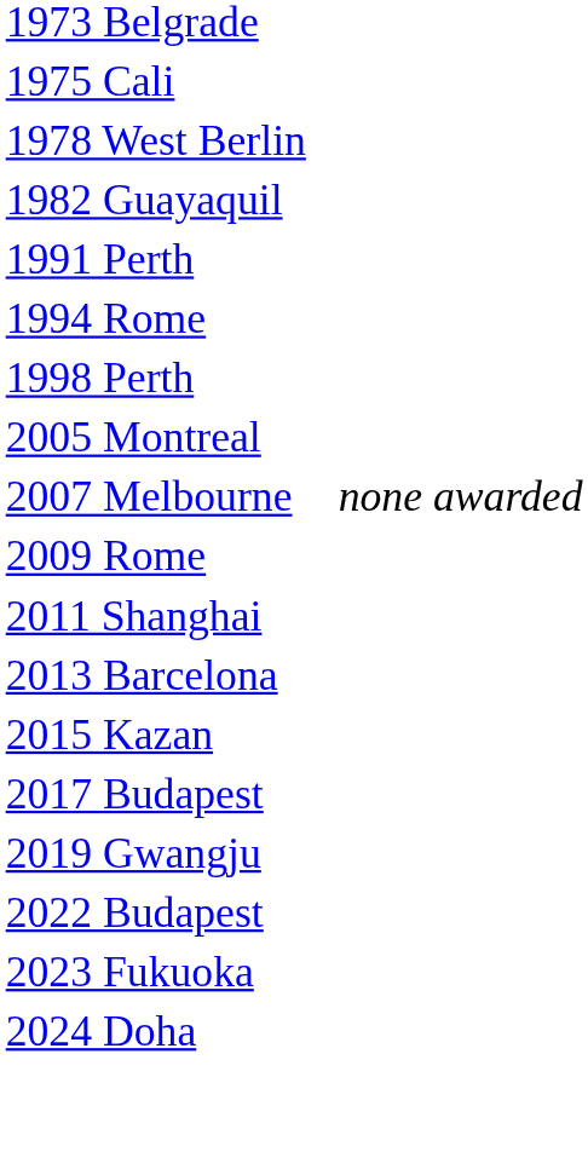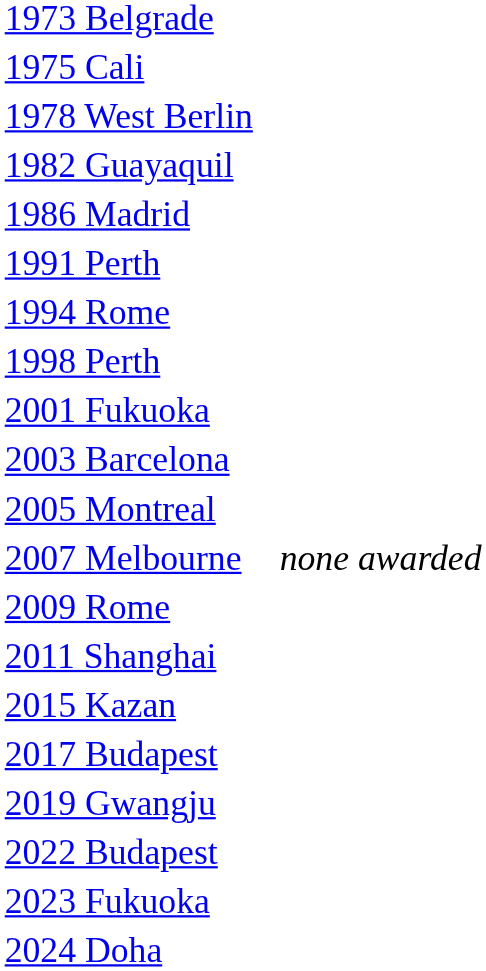+ row: 1986 Madrid
+ row: 2001 Fukuoka
+ row: 2003 Barcelona
- row: 2013 Barcelona
